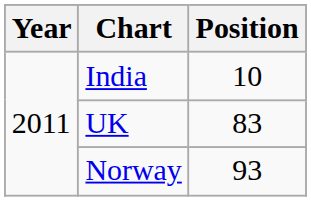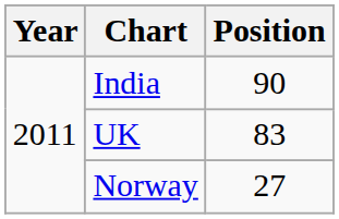India | Position: 10 -> 90
Norway | Position: 93 -> 27
